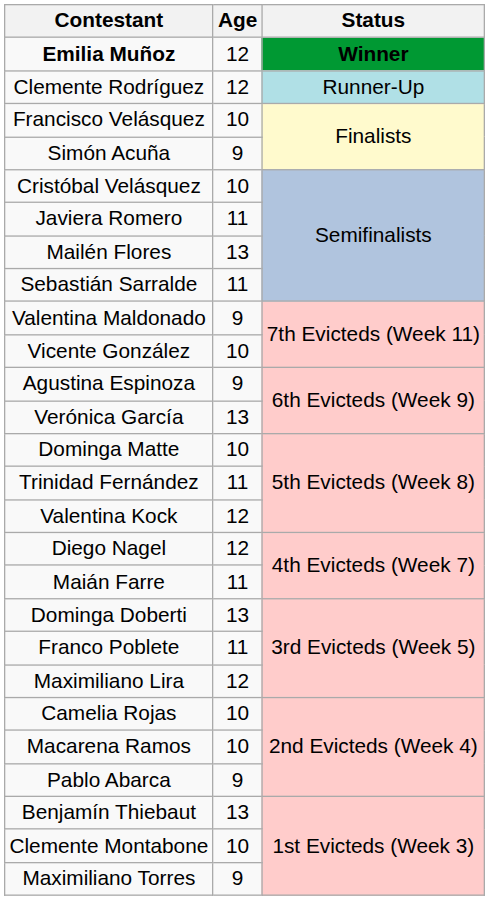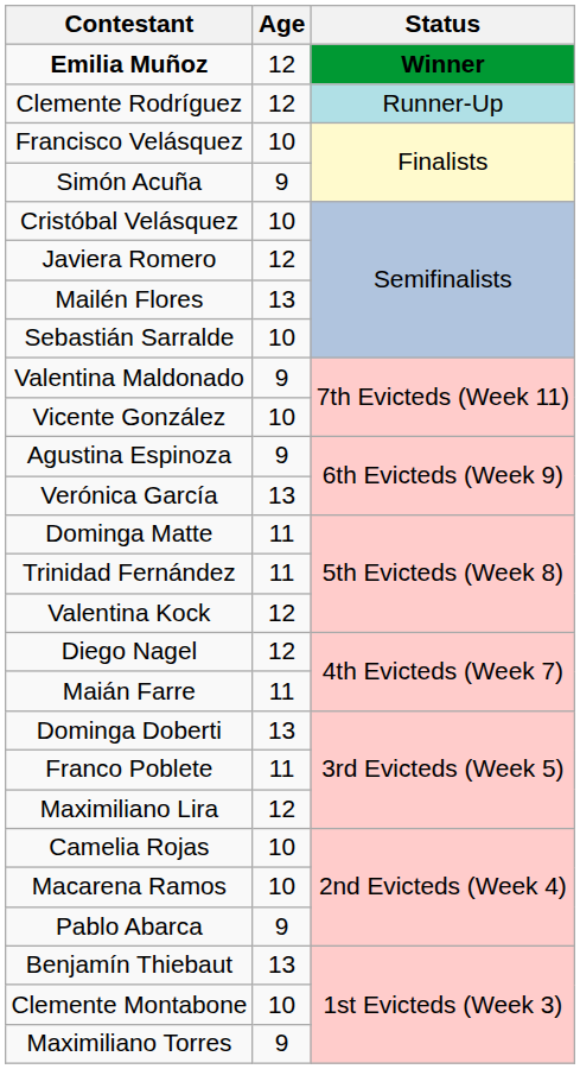Javiera Romero | Age: 11 -> 12
Sebastián Sarralde | Age: 11 -> 10
Dominga Matte | Age: 10 -> 11
